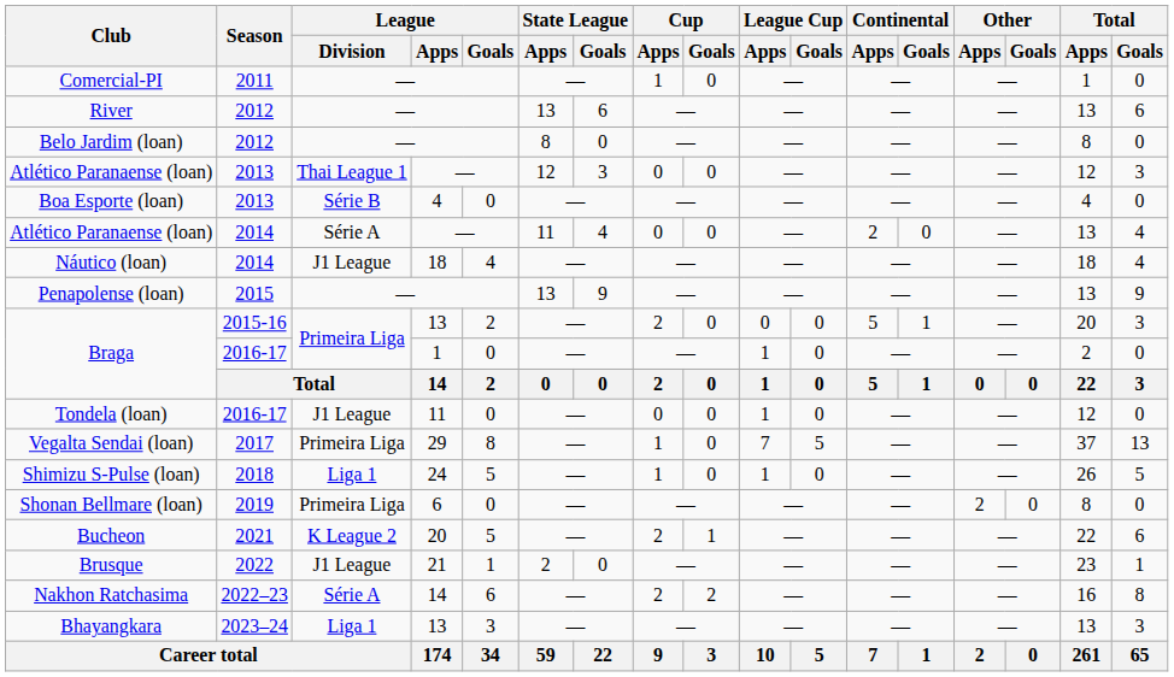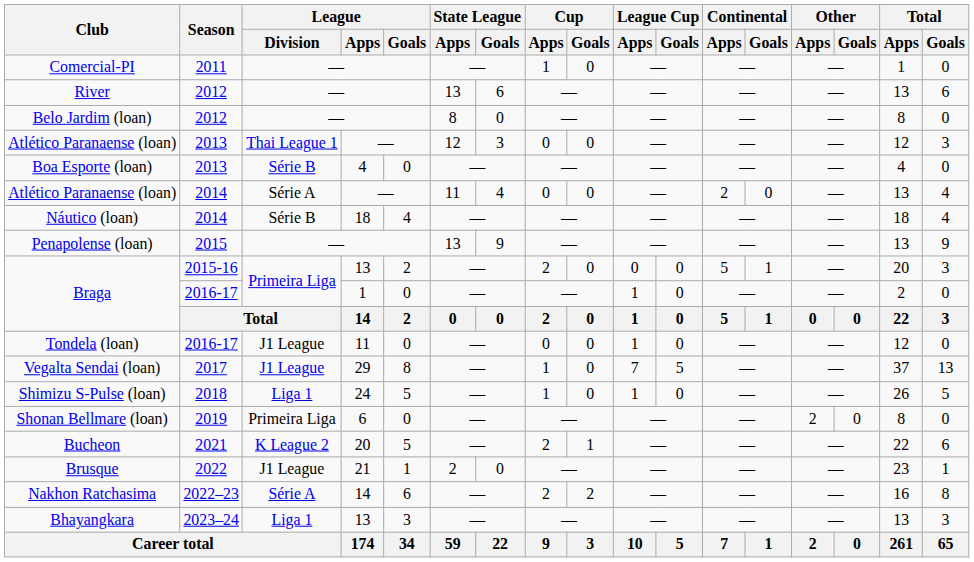Náutico (loan) | League / Division: J1 League -> Série B
Vegalta Sendai (loan) | League / Division: Primeira Liga -> J1 League
